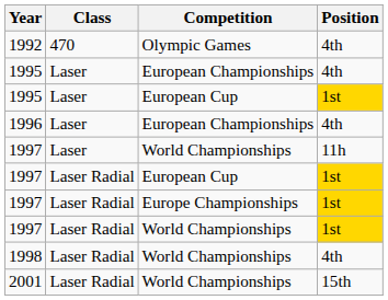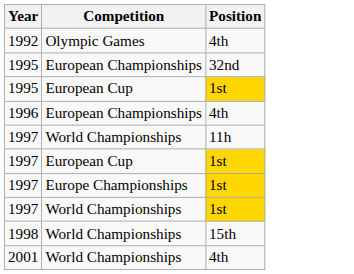- column: Class | 470 | Laser | Laser | Laser | Laser | Laser Radial | Laser Radial | Laser Radial | Laser Radial | Laser Radial
1995 / European Championships | Position: 4th -> 32nd
1998 | Position: 4th -> 15th
2001 | Position: 15th -> 4th
